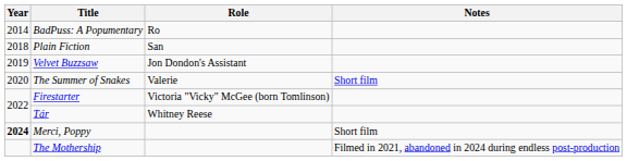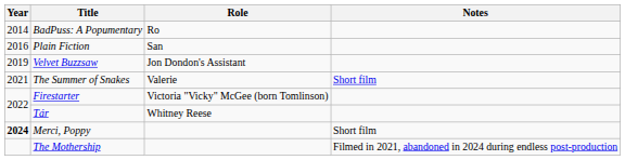Plain Fiction | Year: 2018 -> 2016
The Summer of Snakes | Year: 2020 -> 2021
